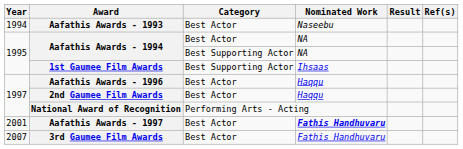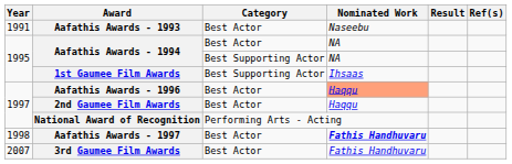Aafathis Awards - 1993 | Year: 1994 -> 1991
Aafathis Awards - 1996 | Nominated Work: no background -> lightsalmon background
Aafathis Awards - 1997 | Year: 2001 -> 1998
